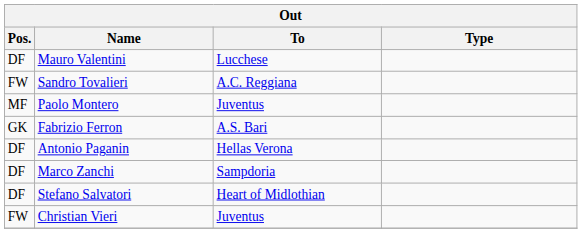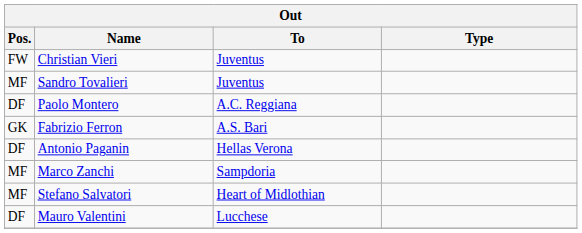rows swapped: Christian Vieri <-> Mauro Valentini
Sandro Tovalieri | Pos.: FW -> MF
Sandro Tovalieri | To: A.C. Reggiana -> Juventus
Paolo Montero | Pos.: MF -> DF
Paolo Montero | To: Juventus -> A.C. Reggiana
Marco Zanchi | Pos.: DF -> MF
Stefano Salvatori | Pos.: DF -> MF
